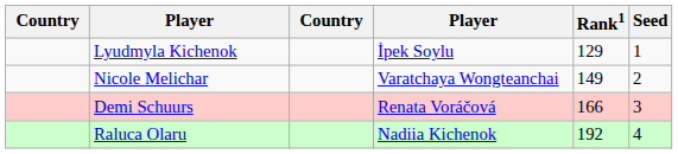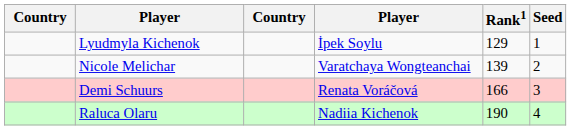Nicole Melichar | Rank1: 149 -> 139
Raluca Olaru | Rank1: 192 -> 190
